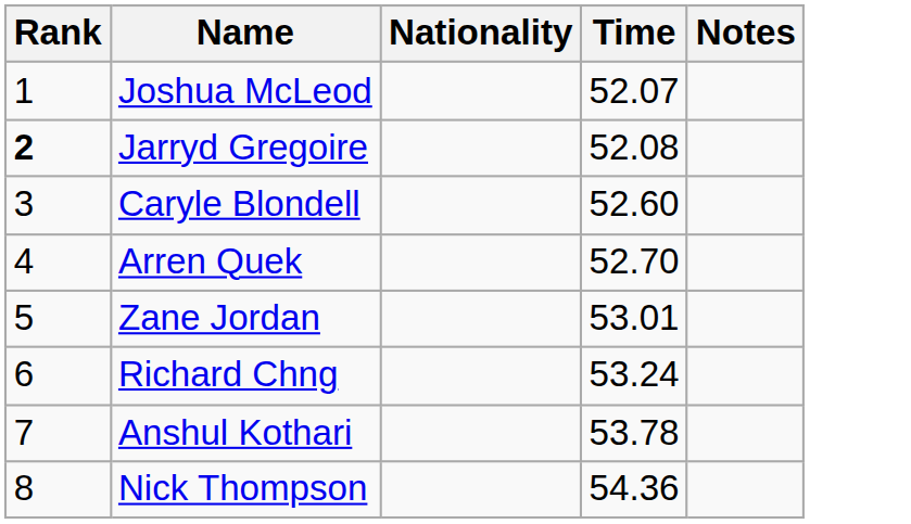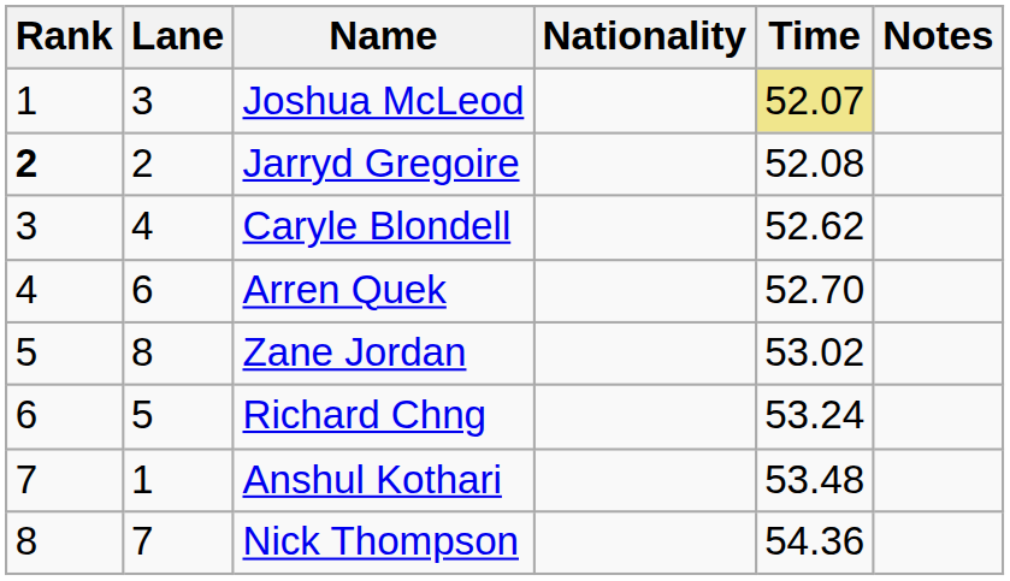+ column: Lane | 3 | 2 | 4 | 6 | 8 | 5 | 1 | 7
Joshua McLeod | Time: no background -> khaki background
Caryle Blondell | Time: 52.60 -> 52.62
Zane Jordan | Time: 53.01 -> 53.02
Anshul Kothari | Time: 53.78 -> 53.48
